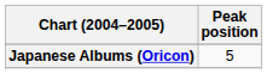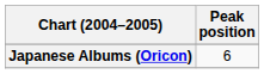Japanese Albums (Oricon) | Peak position: 5 -> 6
